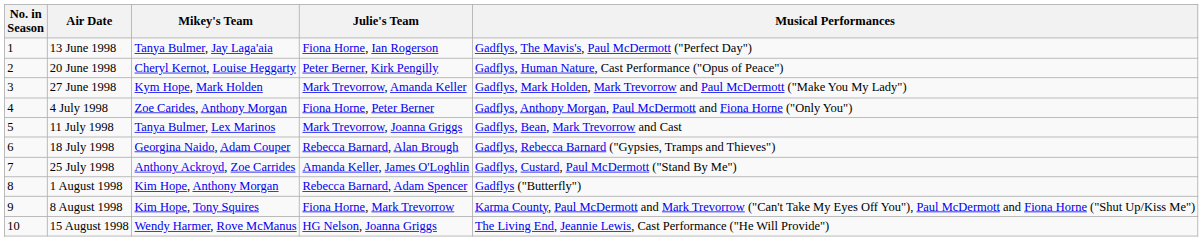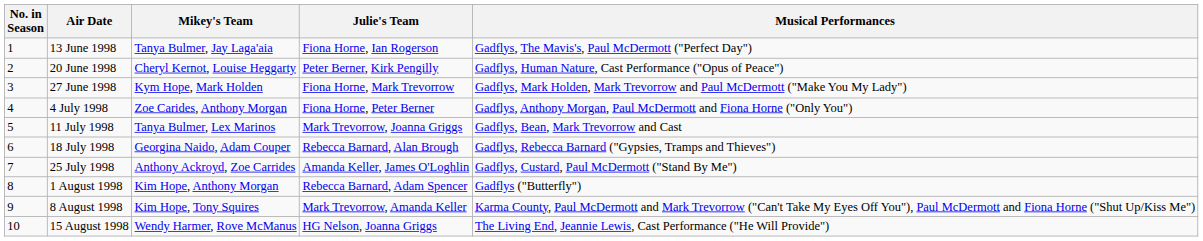27 June 1998 | Julie's Team: Mark Trevorrow, Amanda Keller -> Fiona Horne, Mark Trevorrow
8 August 1998 | Julie's Team: Fiona Horne, Mark Trevorrow -> Mark Trevorrow, Amanda Keller
